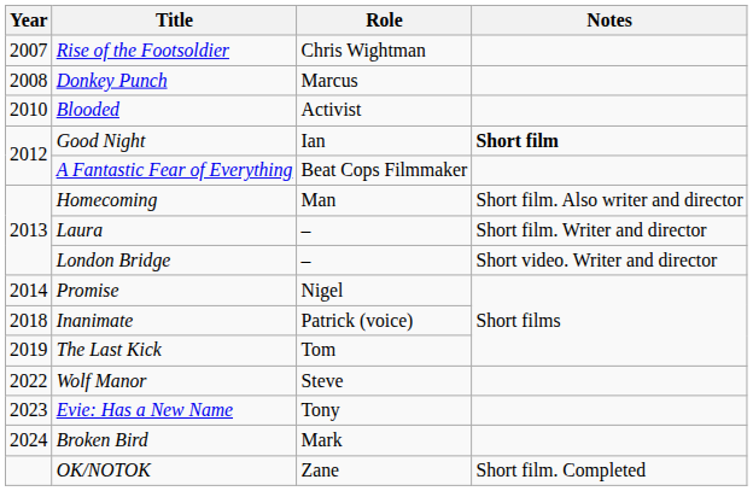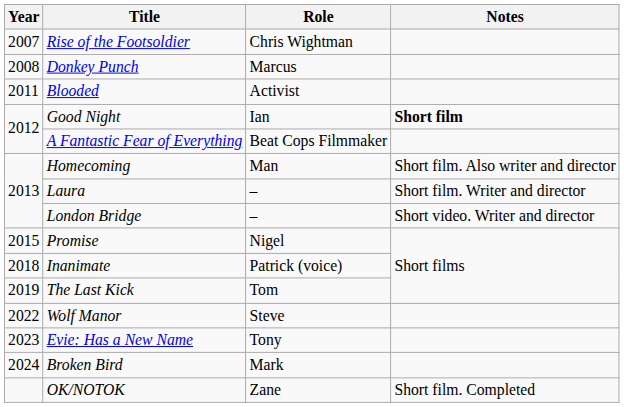Blooded | Year: 2010 -> 2011
Promise | Year: 2014 -> 2015
